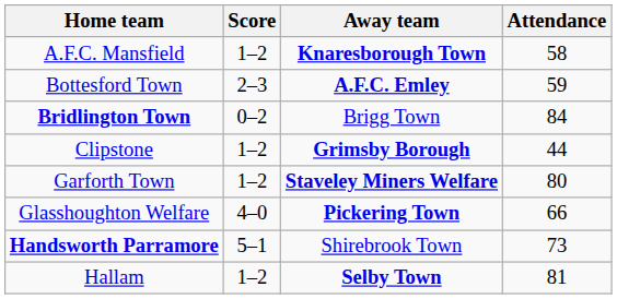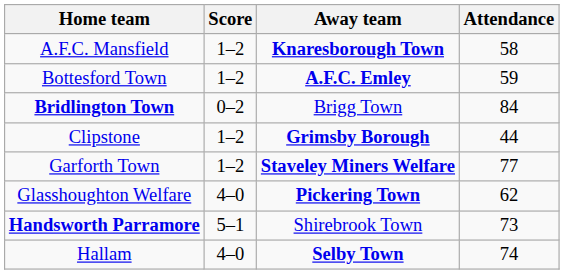Bottesford Town | Score: 2–3 -> 1–2
Garforth Town | Attendance: 80 -> 77
Glasshoughton Welfare | Attendance: 66 -> 62
Hallam | Score: 1–2 -> 4–0
Hallam | Attendance: 81 -> 74
